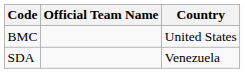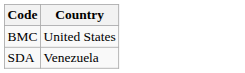- column: Official Team Name
